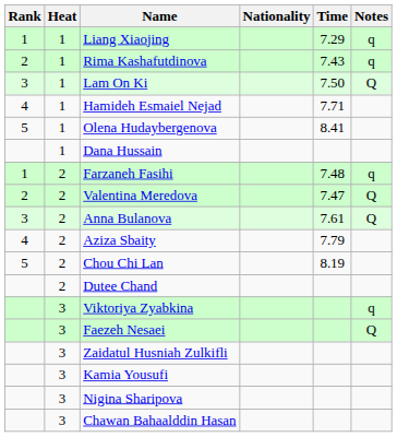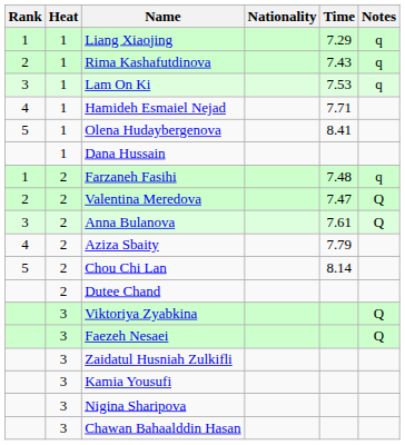Lam On Ki | Time: 7.50 -> 7.53
Lam On Ki | Notes: Q -> q
Chou Chi Lan | Time: 8.19 -> 8.14
Viktoriya Zyabkina | Notes: q -> Q
